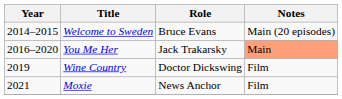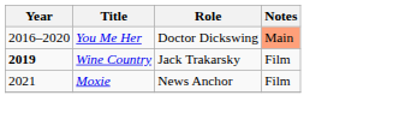- row: 2014–2015 | Welcome to Sweden | Bruce Evans | Main (20 episodes)
You Me Her | Role: Jack Trakarsky -> Doctor Dickswing
Wine Country | Year: normal -> bold
Wine Country | Role: Doctor Dickswing -> Jack Trakarsky
